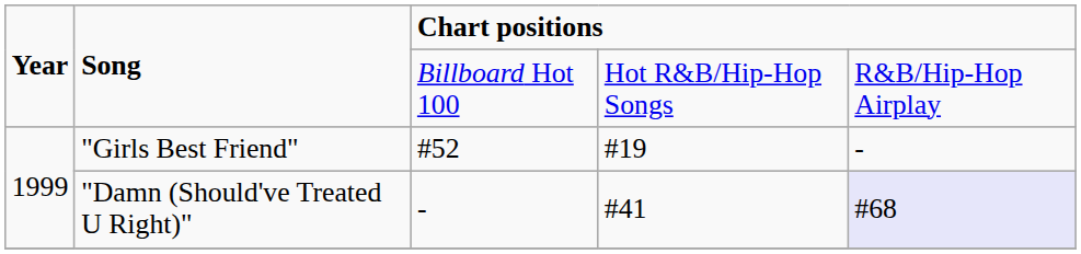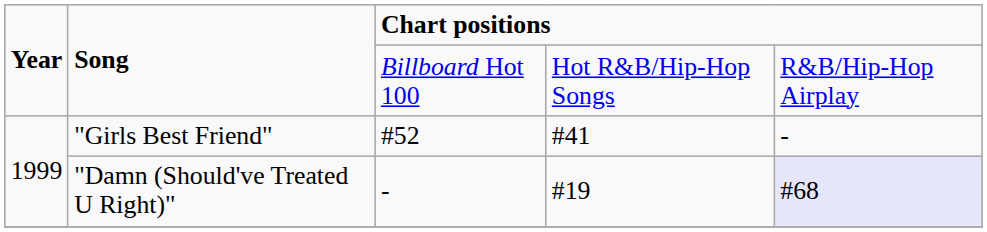"Girls Best Friend" | column 4: #19 -> #41
"Damn (Should've Treated U Right)" | column 4: #41 -> #19
